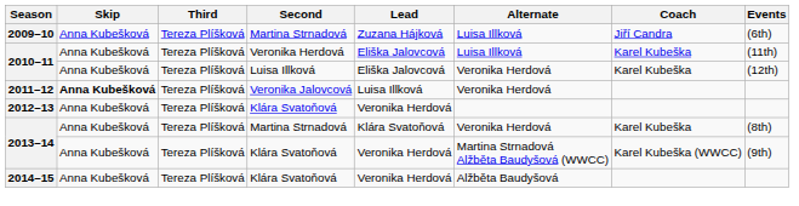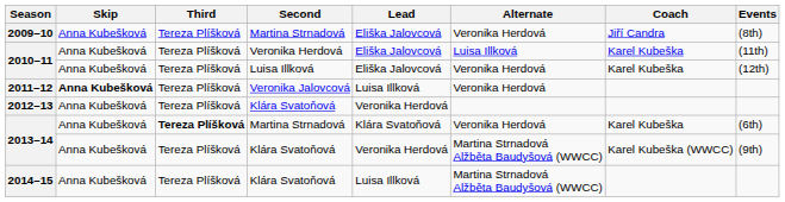2009–10 | Lead: Zuzana Hájková -> Eliška Jalovcová
2009–10 | Alternate: Luisa Illková -> Veronika Herdová
2009–10 | Events: (6th) -> (8th)
2013–14 / Martina Strnadová | Third: normal -> bold
2013–14 / Martina Strnadová | Events: (8th) -> (6th)
2014–15 | Lead: Veronika Herdová -> Luisa Illková
2014–15 | Alternate: Alžběta Baudyšová -> Martina Strnadová Alžběta Baudyšová (WWCC)
